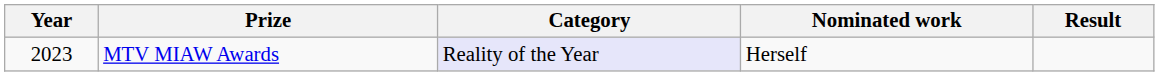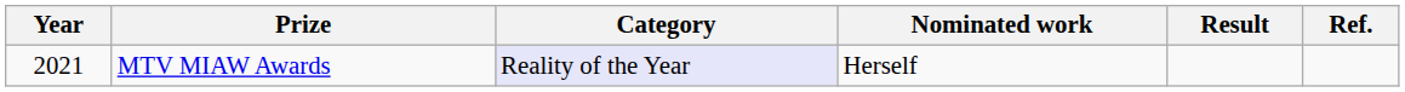+ column: Ref.
MTV MIAW Awards | Year: 2023 -> 2021
